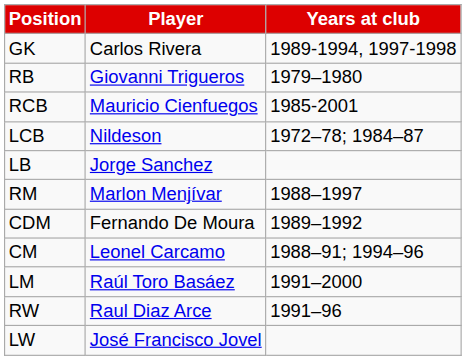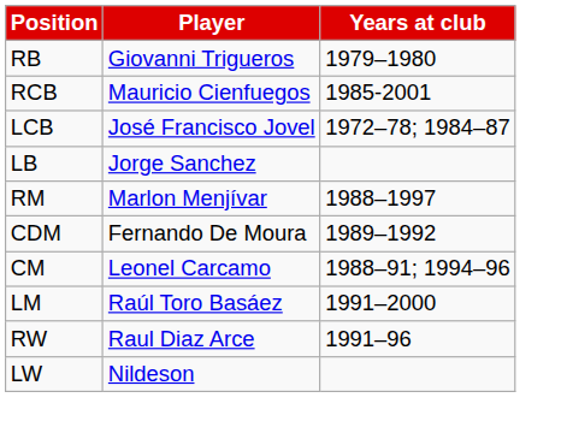- row: GK | Carlos Rivera | 1989-1994, 1997-1998
LCB | Player: Nildeson -> José Francisco Jovel
LW | Player: José Francisco Jovel -> Nildeson
